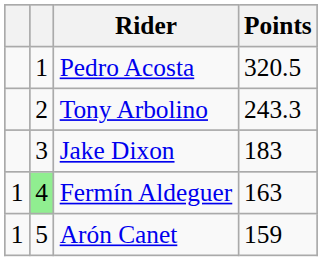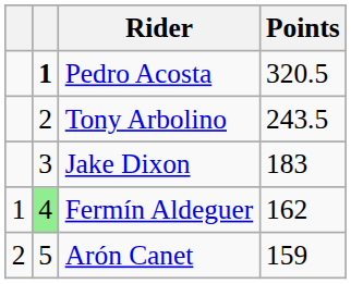Pedro Acosta | column 2: normal -> bold
Tony Arbolino | Points: 243.3 -> 243.5
Fermín Aldeguer | Points: 163 -> 162
Arón Canet | column 1: 1 -> 2
